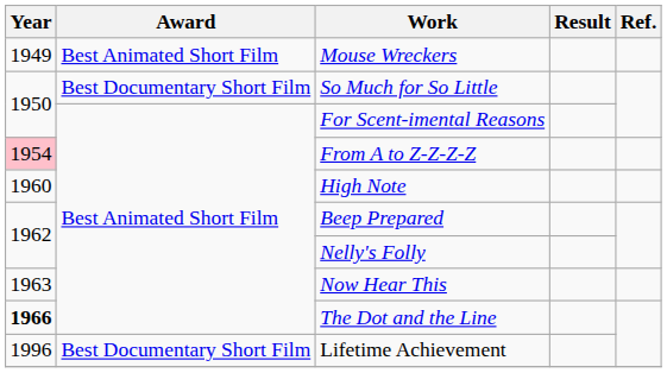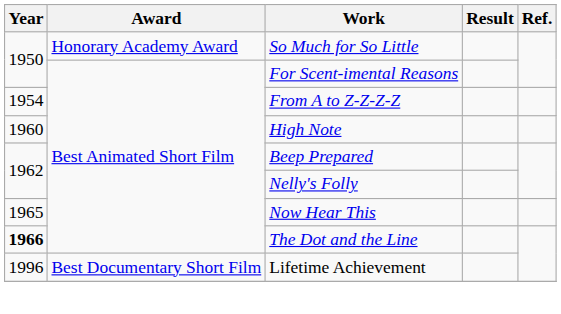- row: 1949 | Best Animated Short Film | Mouse Wreckers
So Much for So Little | Award: Best Documentary Short Film -> Honorary Academy Award
From A to Z-Z-Z-Z | Year: pink background -> no background
Now Hear This | Year: 1963 -> 1965
